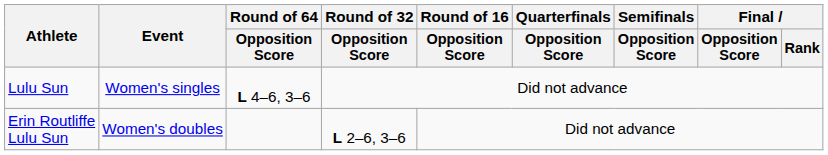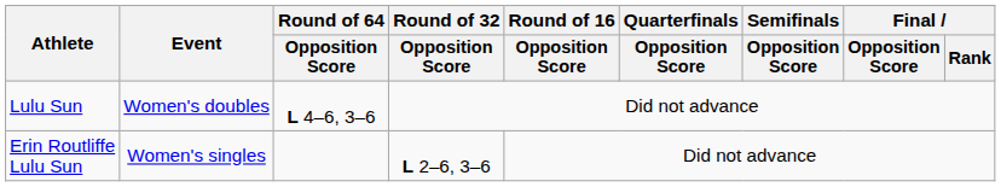Lulu Sun | Event: Women's singles -> Women's doubles
Erin Routliffe Lulu Sun | Event: Women's doubles -> Women's singles
